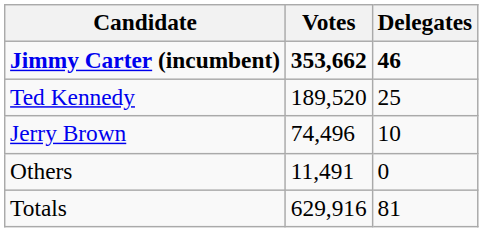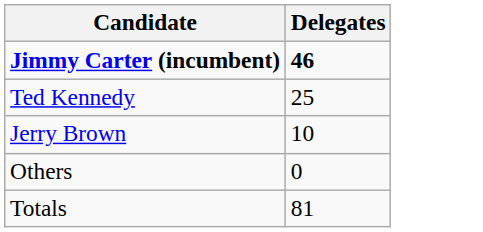- column: Votes | 353,662 | 189,520 | 74,496 | 11,491 | 629,916
